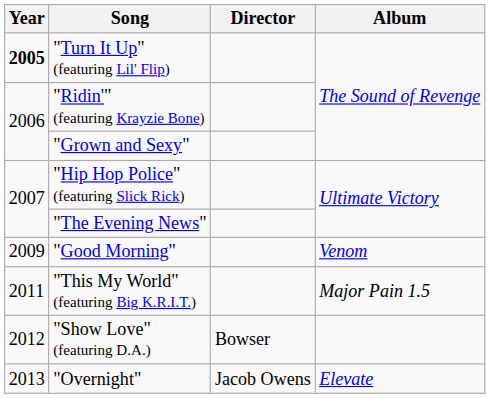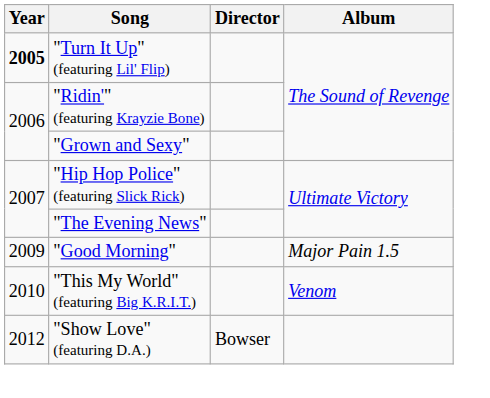"Good Morning" | Album: Venom -> Major Pain 1.5
"This My World" (featuring Big K.R.I.T.) | Year: 2011 -> 2010
"This My World" (featuring Big K.R.I.T.) | Album: Major Pain 1.5 -> Venom
- row: 2013 | "Overnight" | Jacob Owens | Elevate
